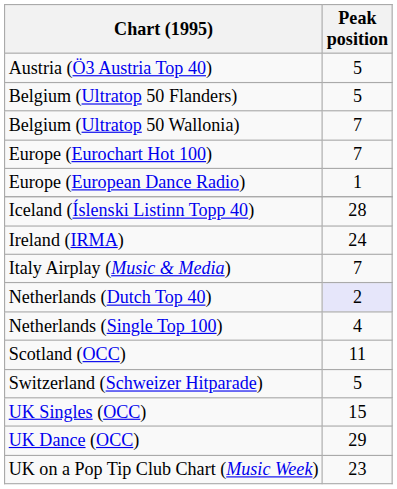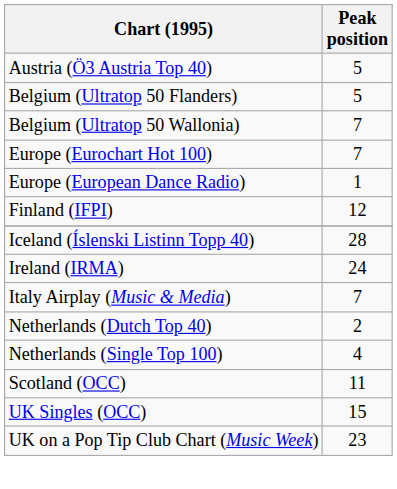+ row: Finland (IFPI) | 12
Netherlands (Dutch Top 40) | Peak position: lavender background -> no background
- row: Switzerland (Schweizer Hitparade) | 5
- row: UK Dance (OCC) | 29
